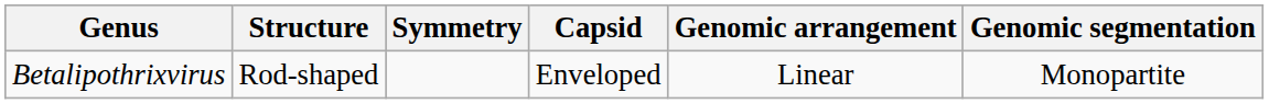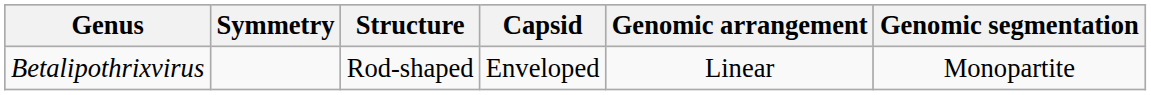columns swapped: Structure <-> Symmetry
